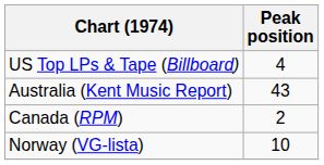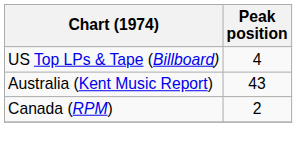- row: Norway (VG-lista) | 10
